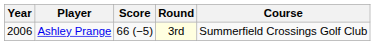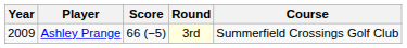Ashley Prange | Year: 2006 -> 2009
